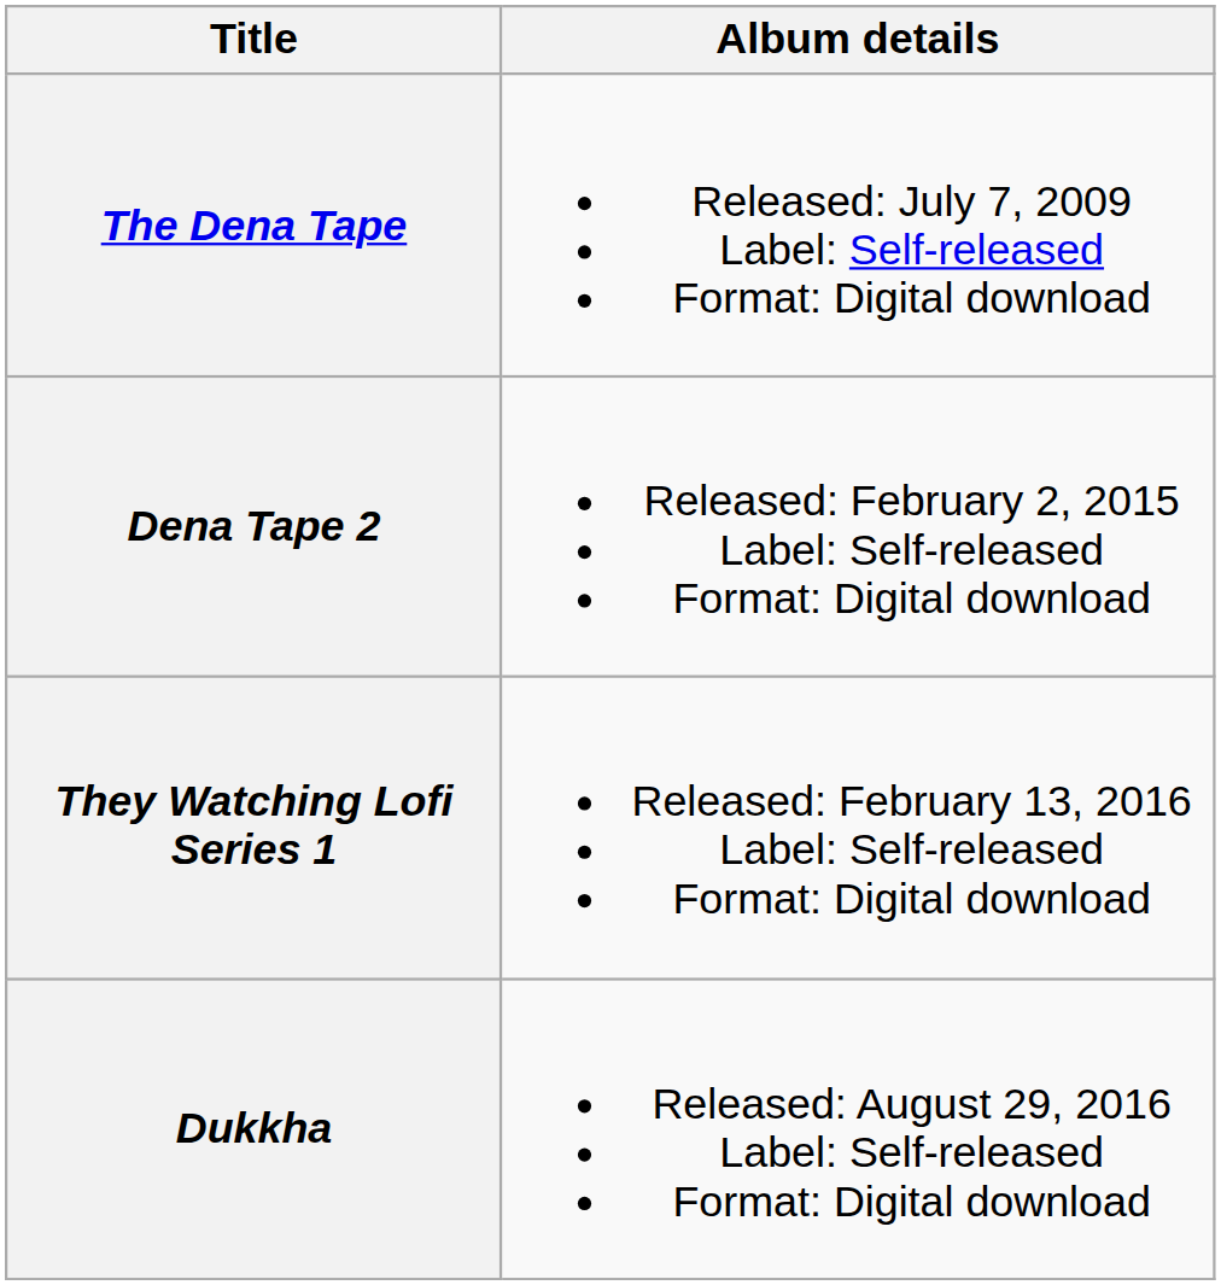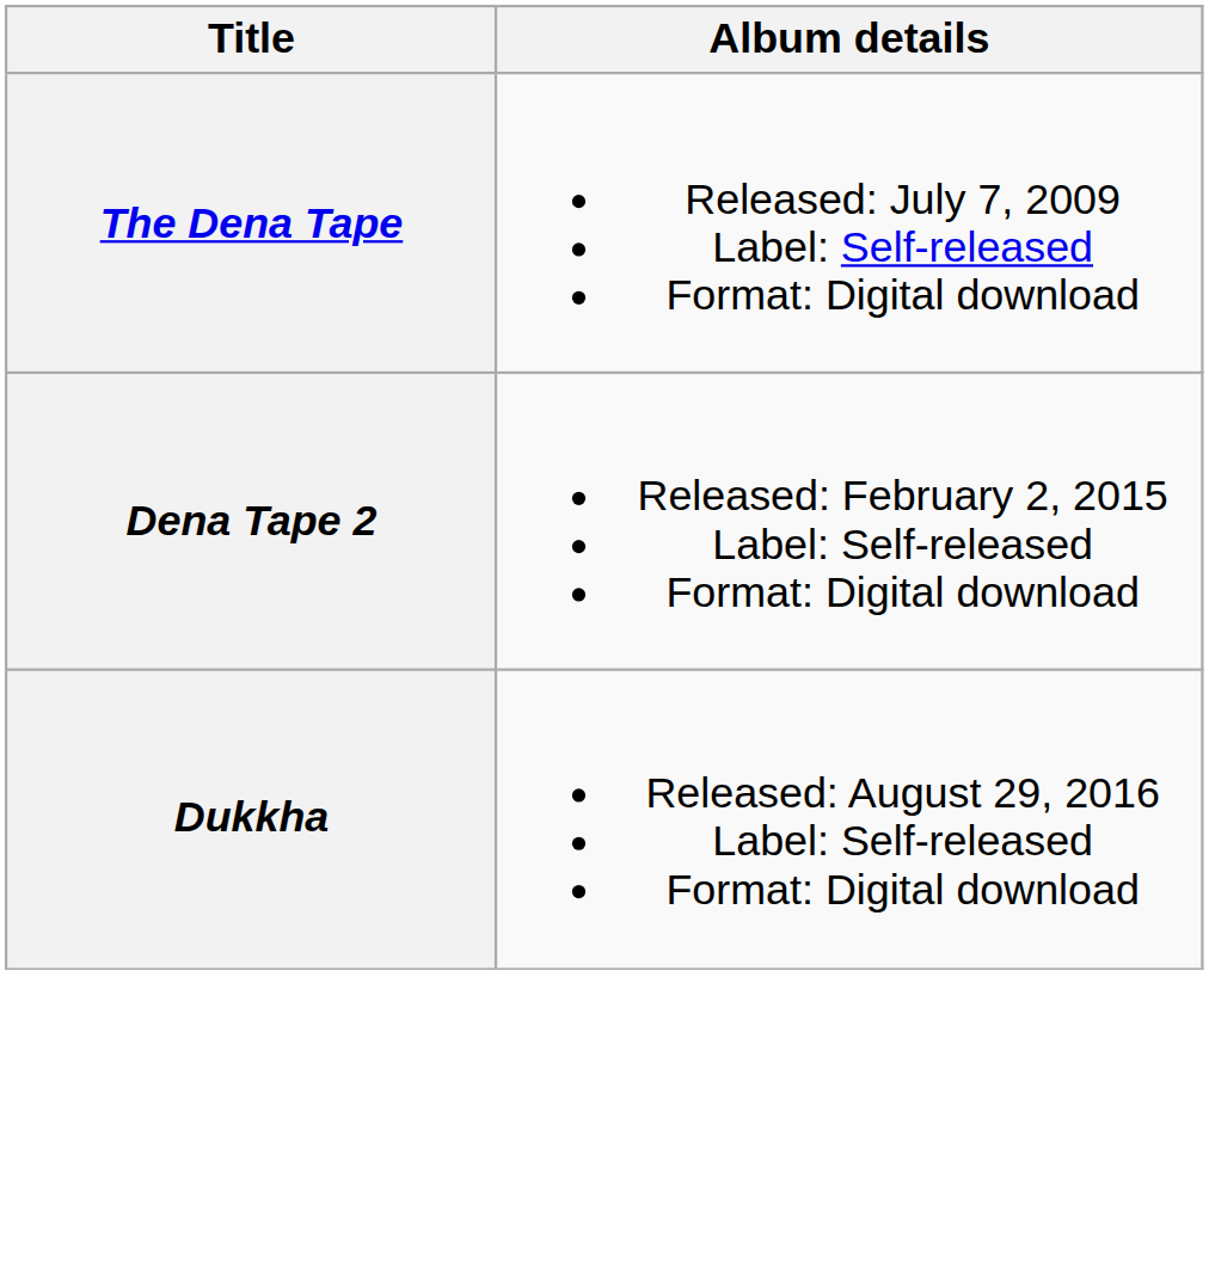- row: They Watching Lofi Series 1 | Released: February 13, 2016 Label: Self-released Format: Digital download
